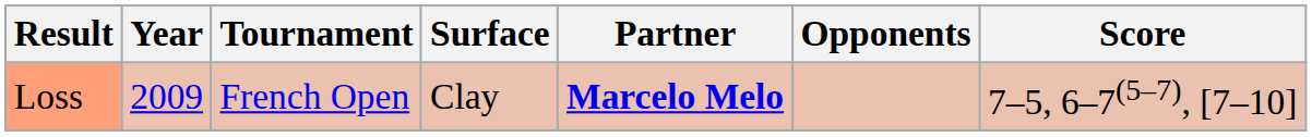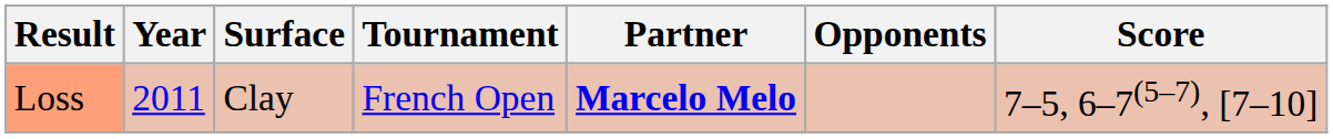columns swapped: Tournament <-> Surface
Loss | Year: 2009 -> 2011
